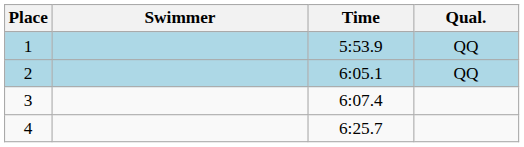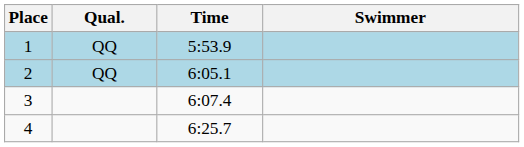columns swapped: Swimmer <-> Qual.
